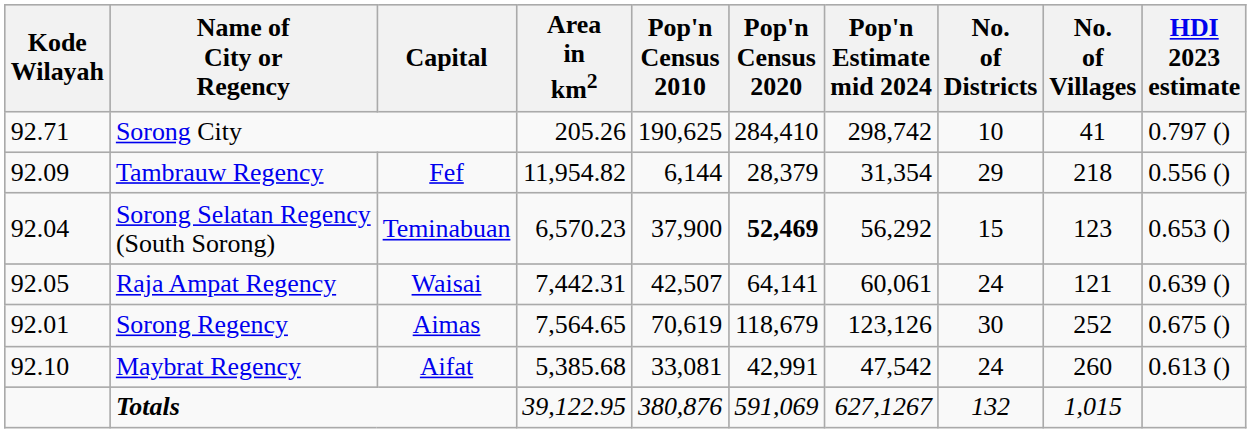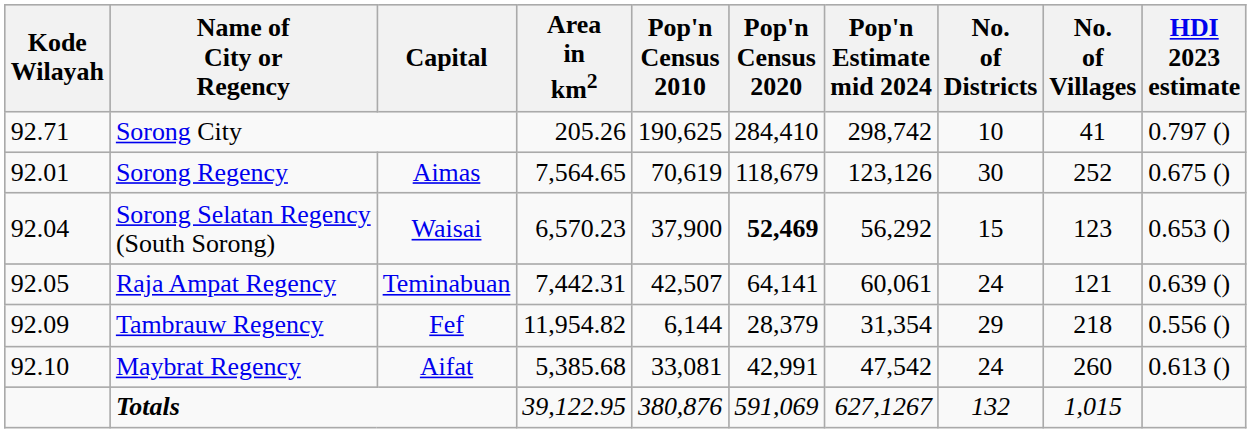rows swapped: Sorong Regency <-> Tambrauw Regency
Sorong Selatan Regency (South Sorong) | Capital: Teminabuan -> Waisai
Raja Ampat Regency | Capital: Waisai -> Teminabuan
